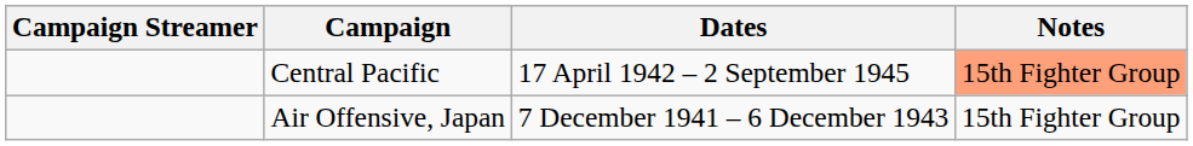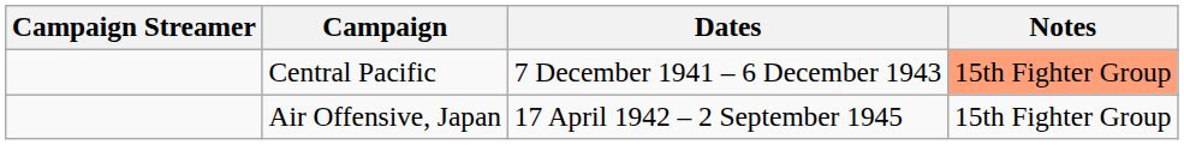Central Pacific | Dates: 17 April 1942 – 2 September 1945 -> 7 December 1941 – 6 December 1943
Air Offensive, Japan | Dates: 7 December 1941 – 6 December 1943 -> 17 April 1942 – 2 September 1945
